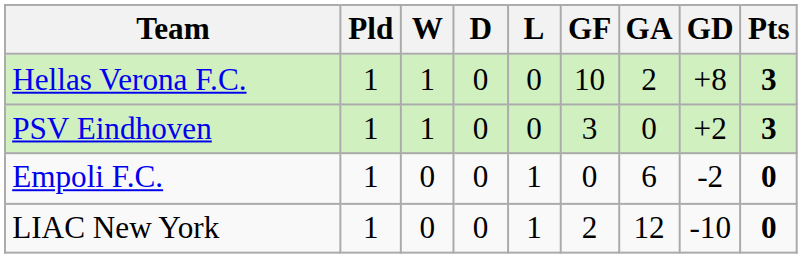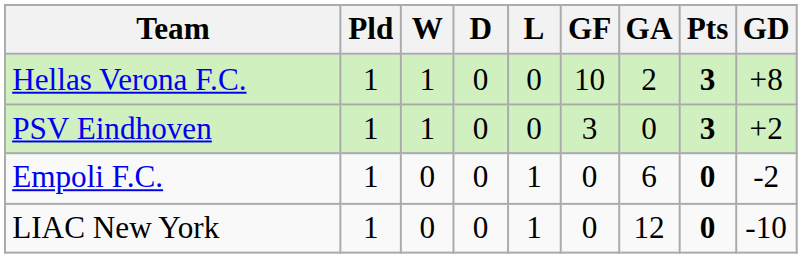columns swapped: GD <-> Pts
LIAC New York | GF: 2 -> 0
